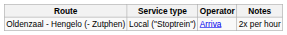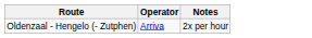- column: Service type | Local ("Stoptrein")
